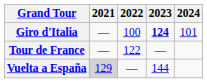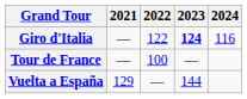Giro d'Italia | 2022: 100 -> 122
Giro d'Italia | 2024: 101 -> 116
Tour de France | 2022: 122 -> 100
Vuelta a España | 2021: lightgrey background -> no background
